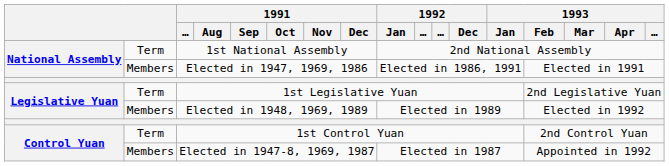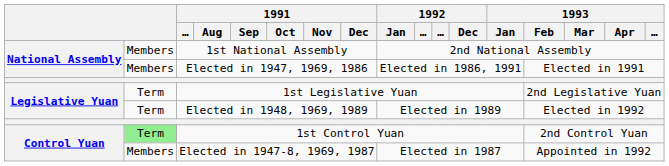1st National Assembly | column 2: Term -> Members
Elected in 1948, 1969, 1989 | column 2: Members -> Term
1st Control Yuan | column 2: no background -> lightgreen background
